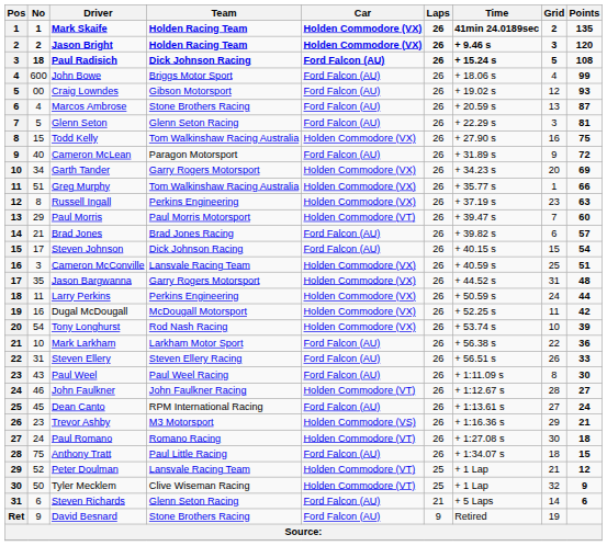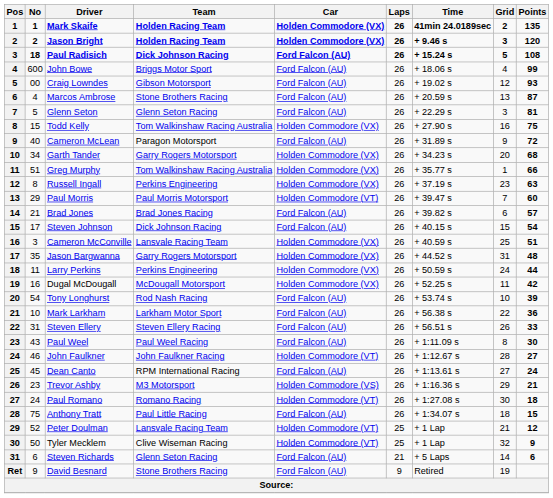Garth Tander | Points: 69 -> 68
Tony Longhurst | Car: Holden Commodore (VX) -> Ford Falcon (AU)
